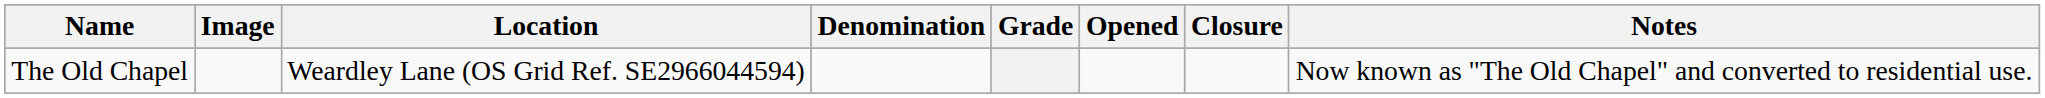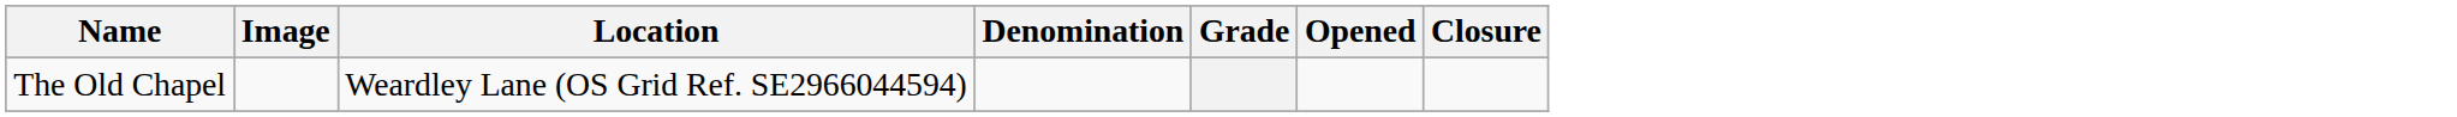- column: Notes | Now known as "The Old Chapel" and converted to residential use.
